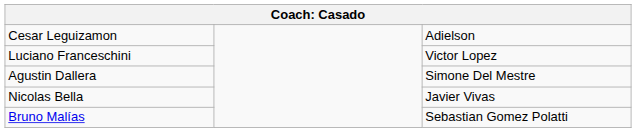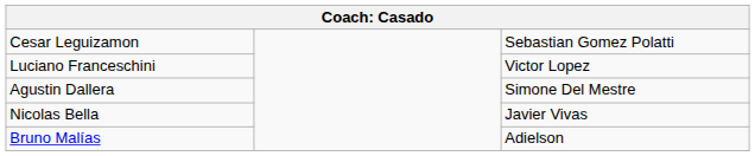Cesar Leguizamon | column 3: Adielson -> Sebastian Gomez Polatti
Bruno Malías | column 3: Sebastian Gomez Polatti -> Adielson
